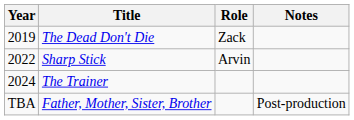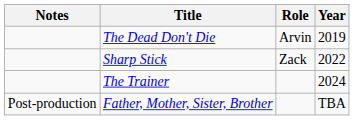columns swapped: Year <-> Notes
The Dead Don't Die | Role: Zack -> Arvin
Sharp Stick | Role: Arvin -> Zack
